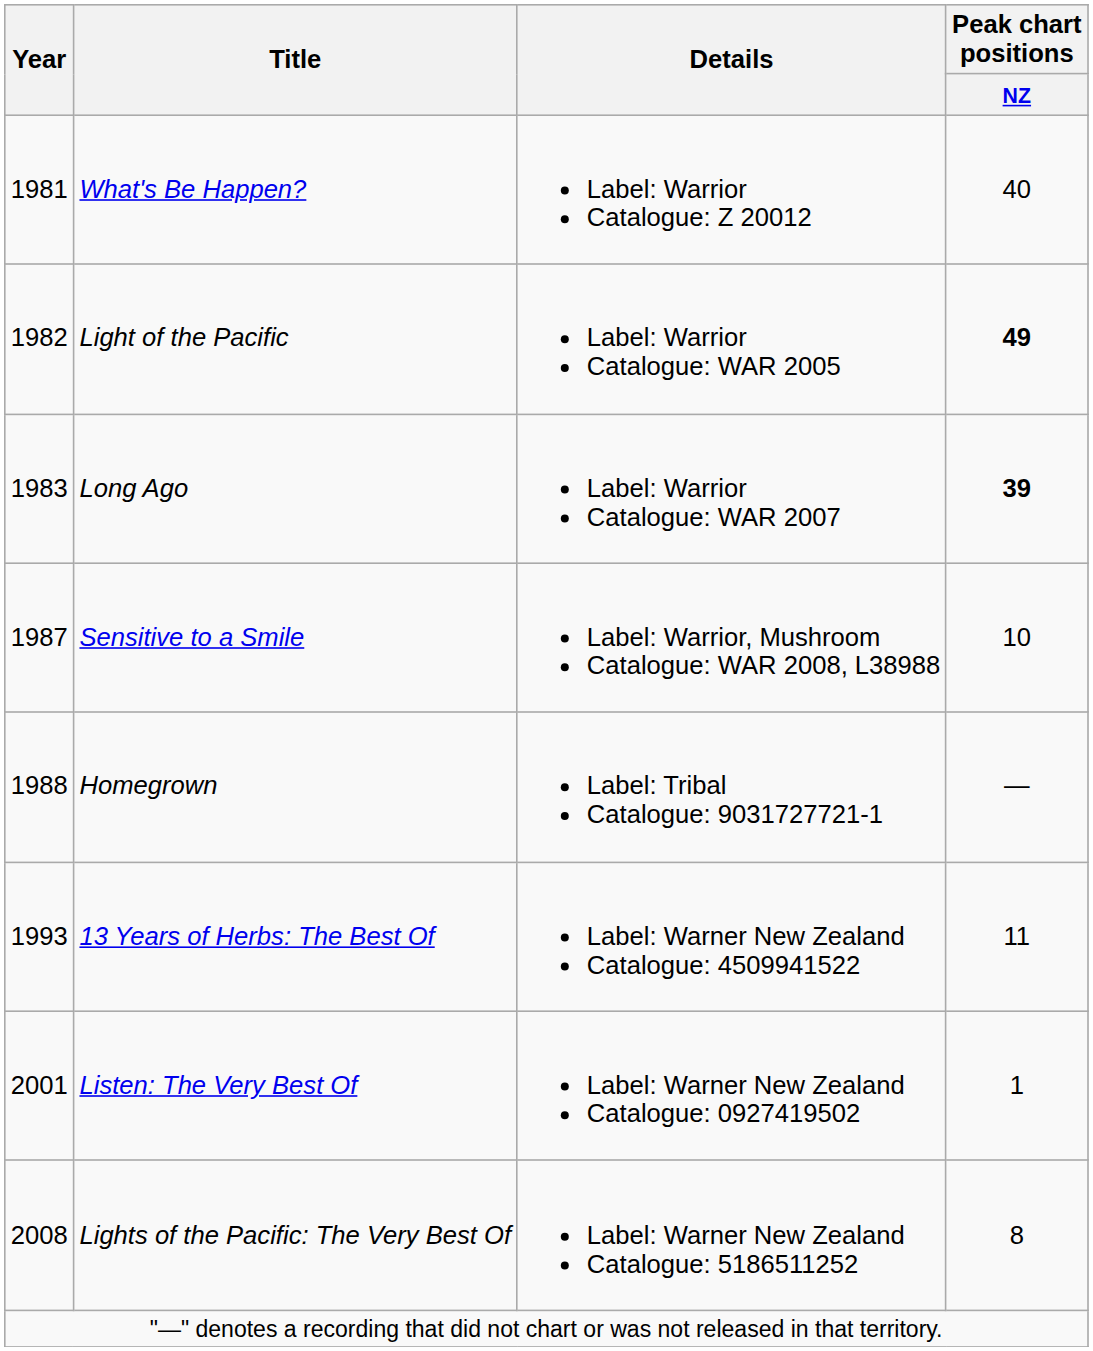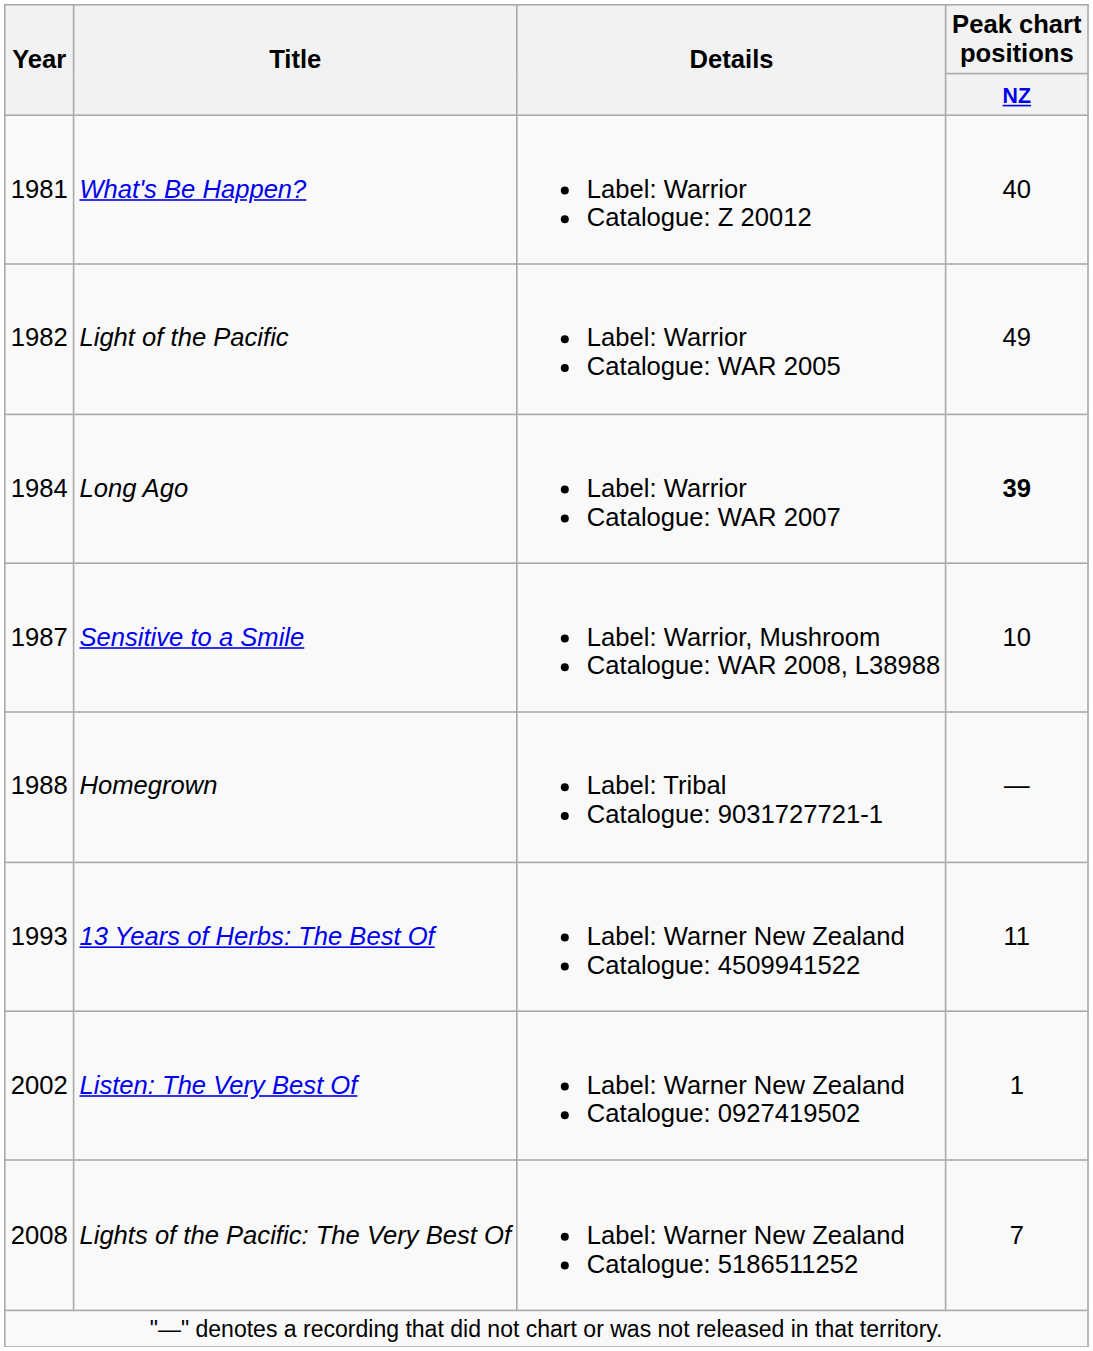Light of the Pacific | Peak chart positions / NZ: bold -> normal
Long Ago | Year: 1983 -> 1984
Listen: The Very Best Of | Year: 2001 -> 2002
Lights of the Pacific: The Very Best Of | Peak chart positions / NZ: 8 -> 7
